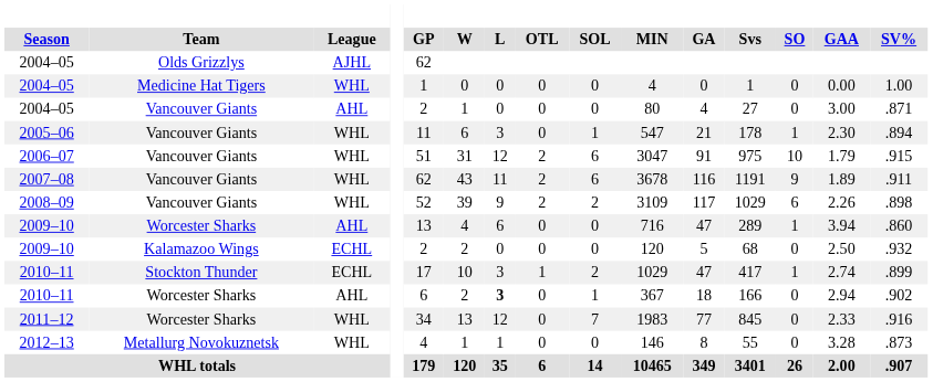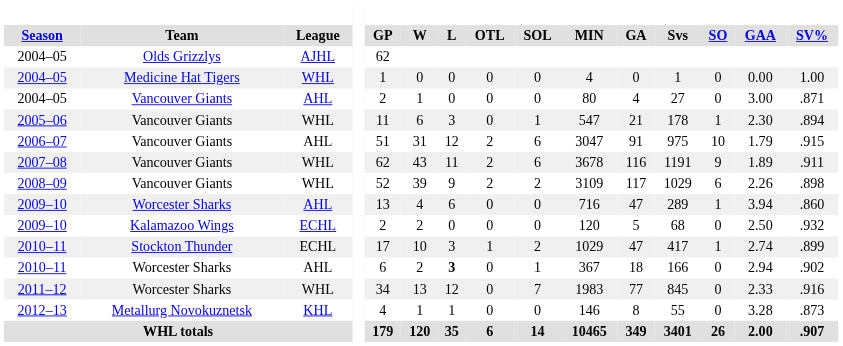2006–07 | League: WHL -> AHL
2012–13 | League: WHL -> KHL
